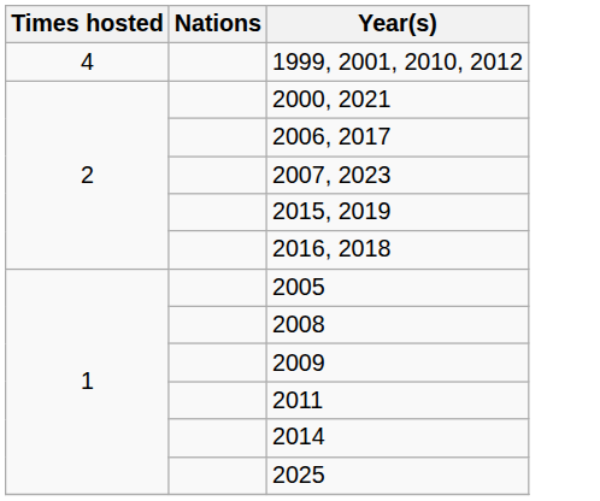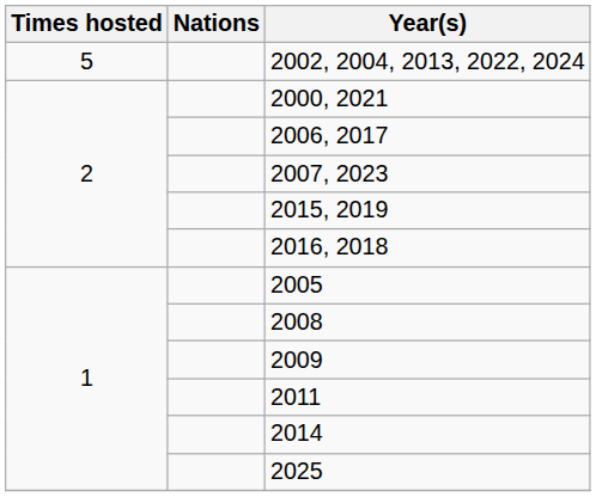+ row: 5 | 2002, 2004, 2013, 2022, 2024
- row: 4 | 1999, 2001, 2010, 2012
